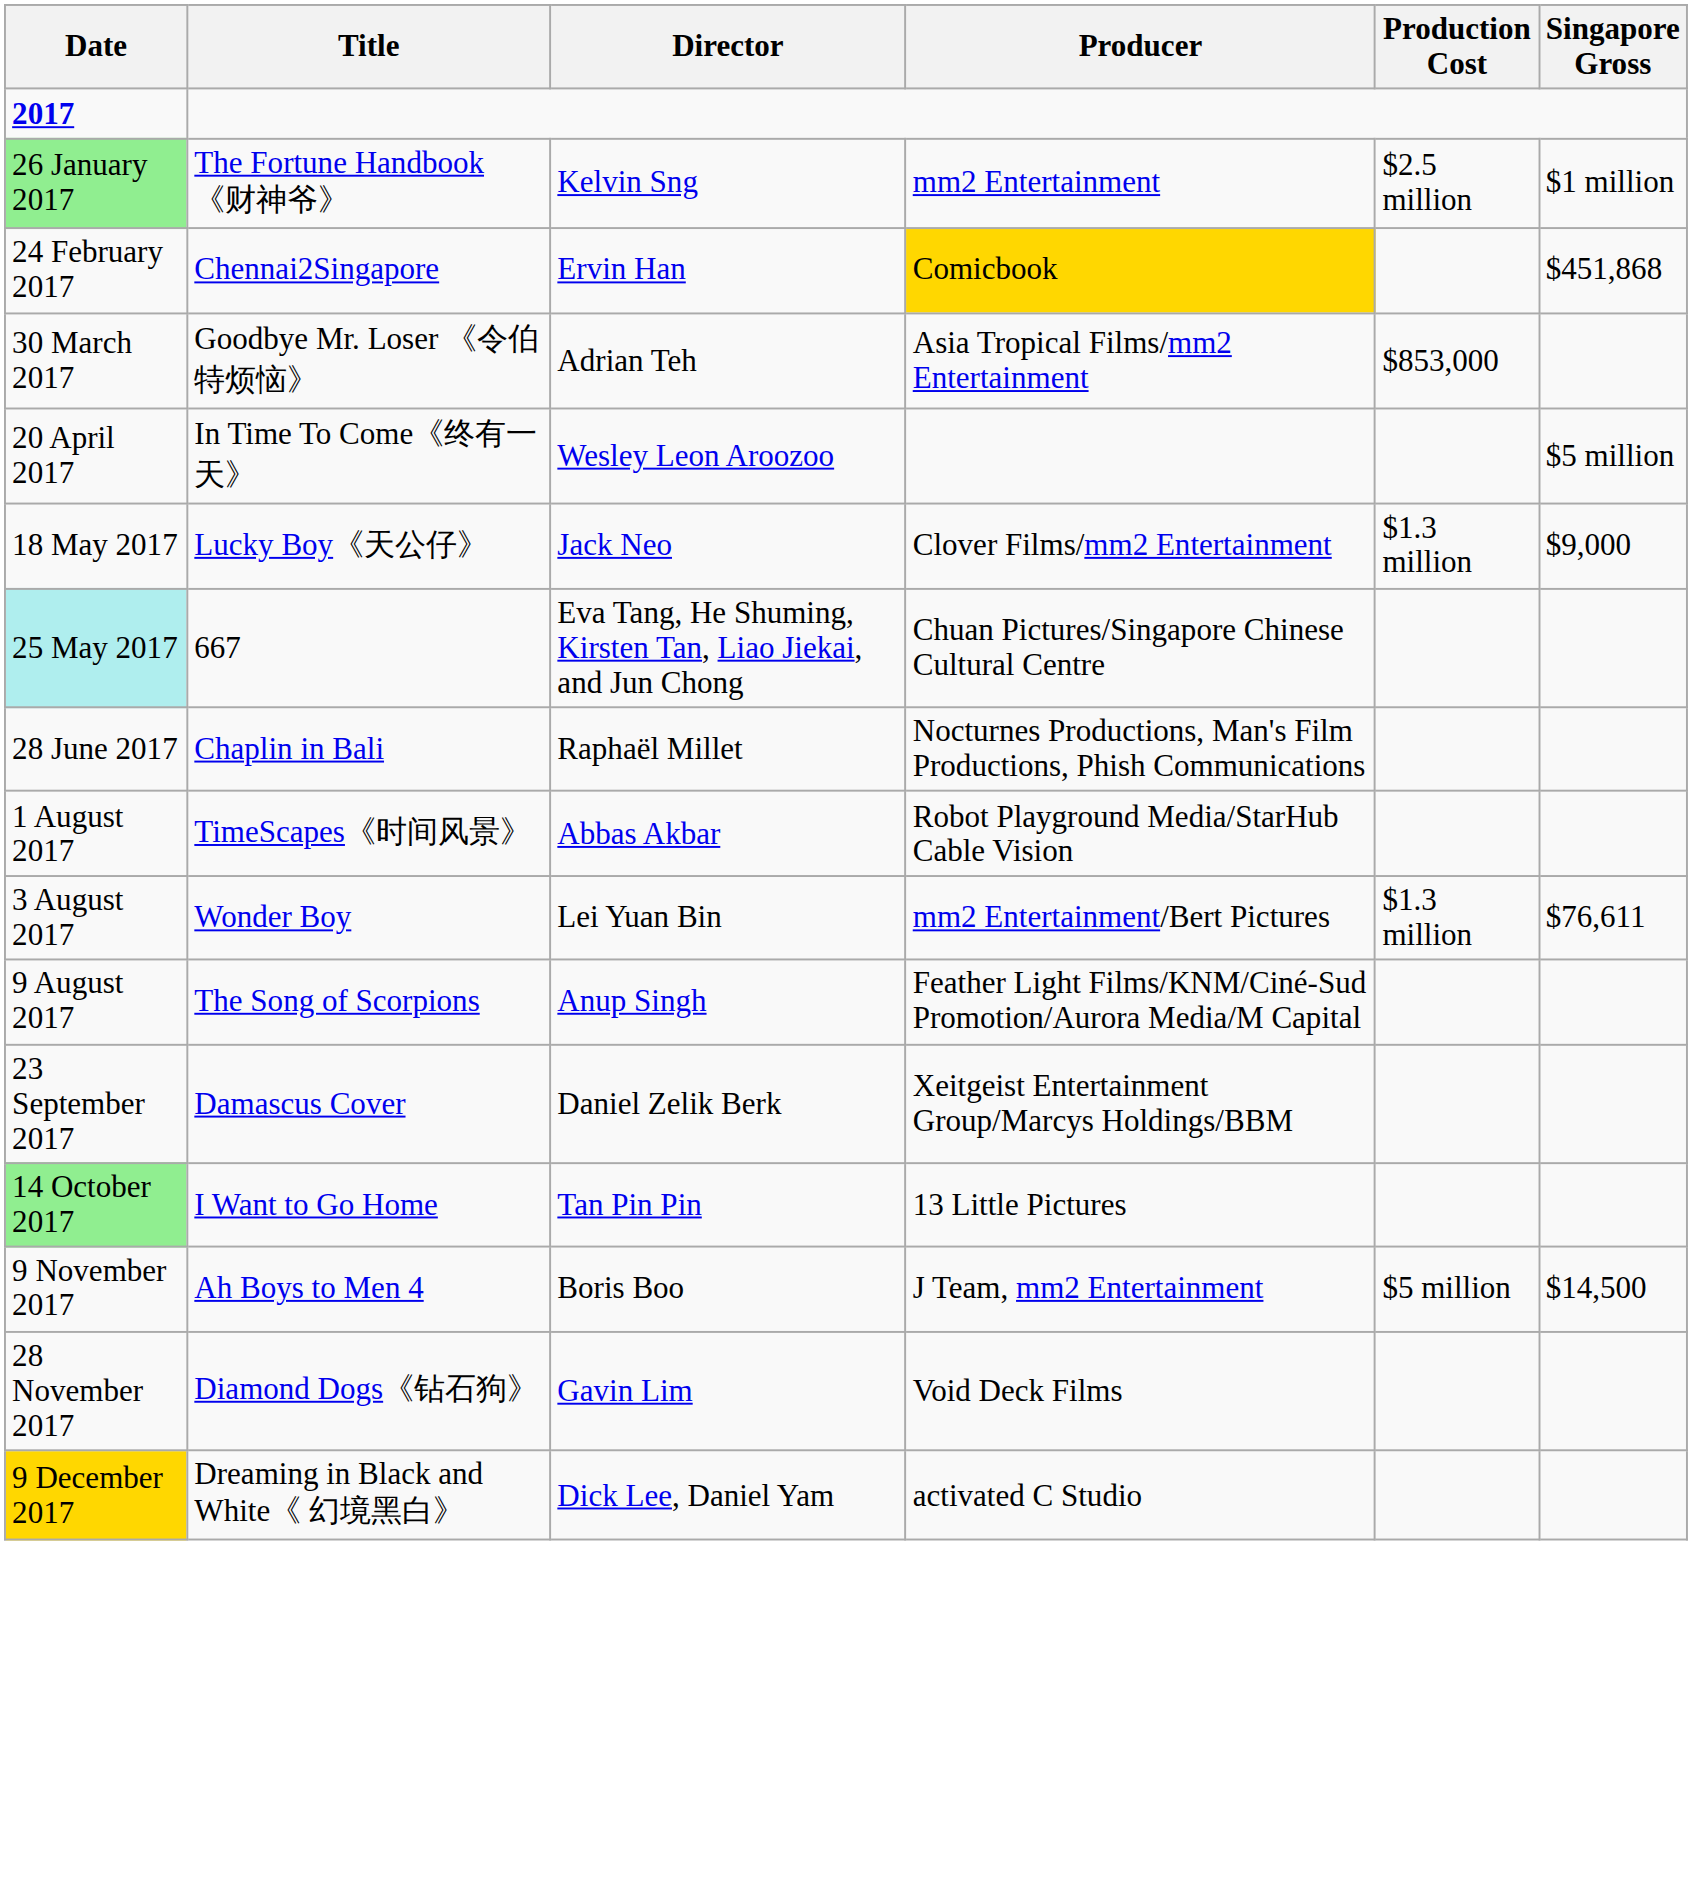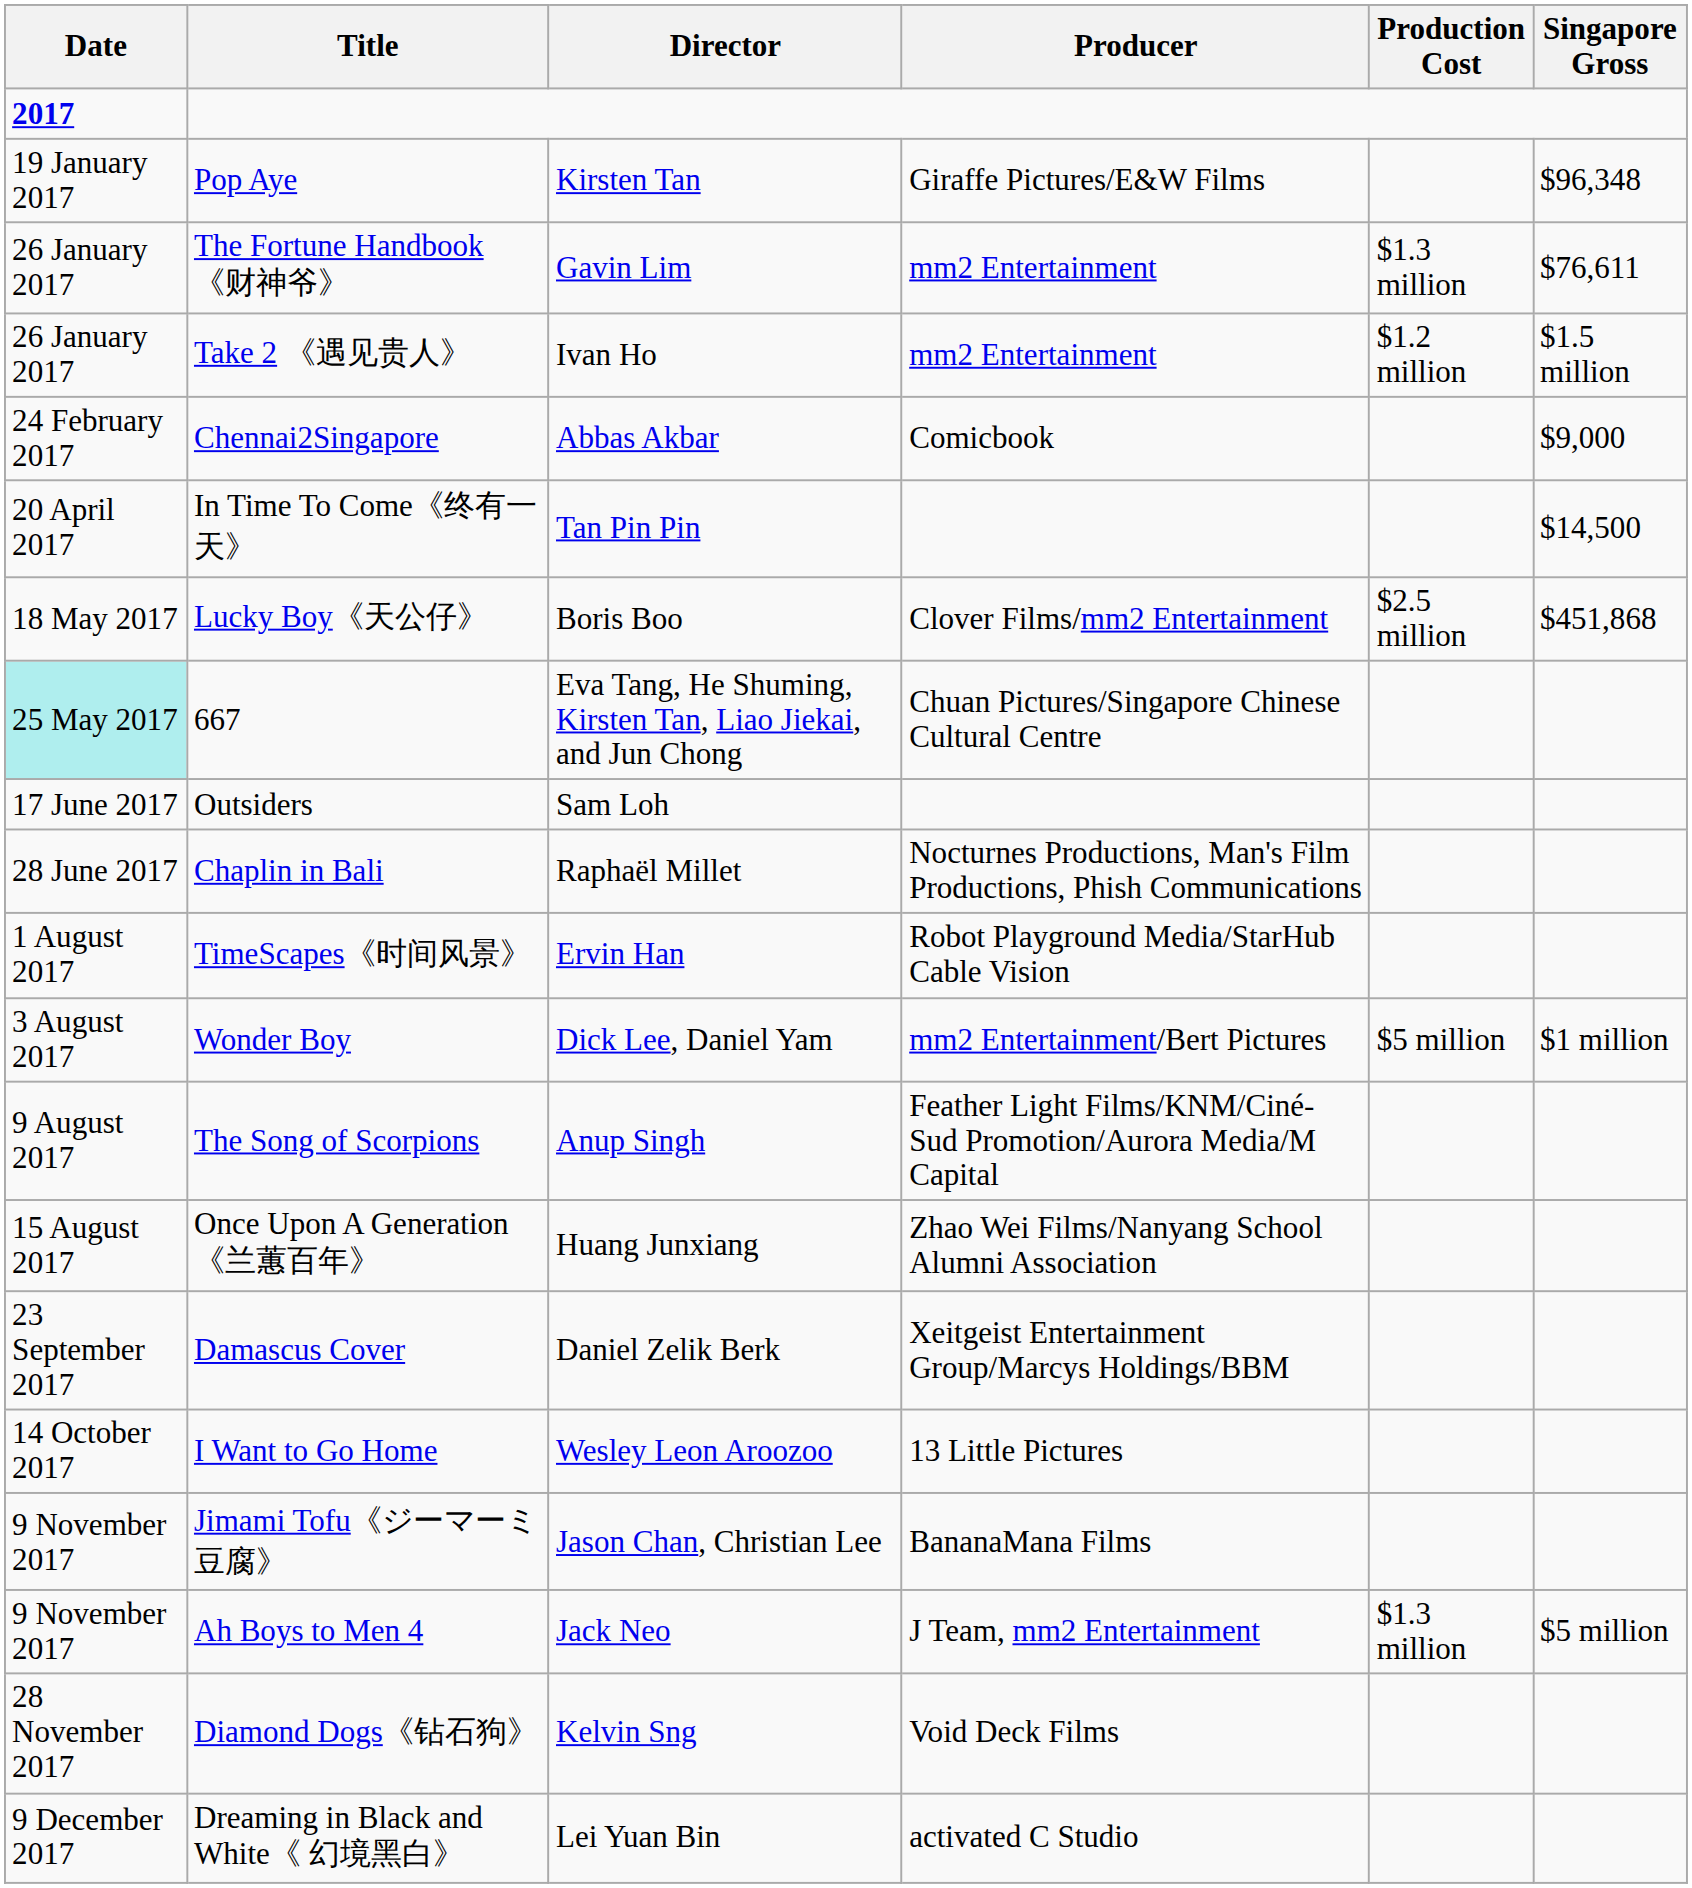+ row: 19 January 2017 | Pop Aye | Kirsten Tan | Giraffe Pictures/E&W Films | $96,348
The Fortune Handbook 《财神爷》 | Date: lightgreen background -> no background
The Fortune Handbook 《财神爷》 | Director: Kelvin Sng -> Gavin Lim
The Fortune Handbook 《财神爷》 | Production Cost: $2.5 million -> $1.3 million
The Fortune Handbook 《财神爷》 | Singapore Gross: $1 million -> $76,611
+ row: 26 January 2017 | Take 2 《遇见贵人》 | Ivan Ho | mm2 Entertainment | $1.2 million | $1.5 million
Chennai2Singapore | Director: Ervin Han -> Abbas Akbar
Chennai2Singapore | Producer: gold background -> no background
Chennai2Singapore | Singapore Gross: $451,868 -> $9,000
- row: 30 March 2017 | Goodbye Mr. Loser 《令伯特烦恼》 | Adrian Teh | Asia Tropical Films/mm2 Entertainment | $853,000
In Time To Come《终有一天》 | Director: Wesley Leon Aroozoo -> Tan Pin Pin
In Time To Come《终有一天》 | Singapore Gross: $5 million -> $14,500
Lucky Boy《天公仔》 | Director: Jack Neo -> Boris Boo
Lucky Boy《天公仔》 | Production Cost: $1.3 million -> $2.5 million
Lucky Boy《天公仔》 | Singapore Gross: $9,000 -> $451,868
+ row: 17 June 2017 | Outsiders | Sam Loh
TimeScapes《时间风景》 | Director: Abbas Akbar -> Ervin Han
Wonder Boy | Director: Lei Yuan Bin -> Dick Lee, Daniel Yam
Wonder Boy | Production Cost: $1.3 million -> $5 million
Wonder Boy | Singapore Gross: $76,611 -> $1 million
+ row: 15 August 2017 | Once Upon A Generation《兰蕙百年》 | Huang Junxiang | Zhao Wei Films/Nanyang School Alumni Association
I Want to Go Home | Date: lightgreen background -> no background
I Want to Go Home | Director: Tan Pin Pin -> Wesley Leon Aroozoo
+ row: 9 November 2017 | Jimami Tofu《ジーマーミ豆腐》 | Jason Chan, Christian Lee | BananaMana Films
Ah Boys to Men 4 | Director: Boris Boo -> Jack Neo
Ah Boys to Men 4 | Production Cost: $5 million -> $1.3 million
Ah Boys to Men 4 | Singapore Gross: $14,500 -> $5 million
Diamond Dogs《钻石狗》 | Director: Gavin Lim -> Kelvin Sng
Dreaming in Black and White《 幻境黑白》 | Date: gold background -> no background
Dreaming in Black and White《 幻境黑白》 | Director: Dick Lee, Daniel Yam -> Lei Yuan Bin
